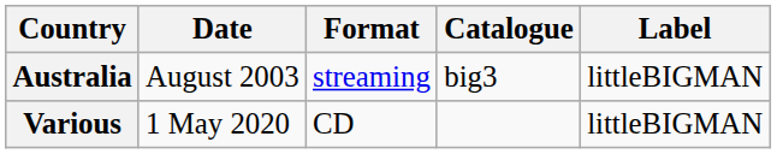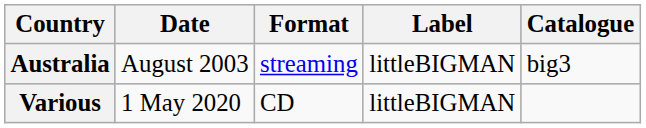columns swapped: Label <-> Catalogue
